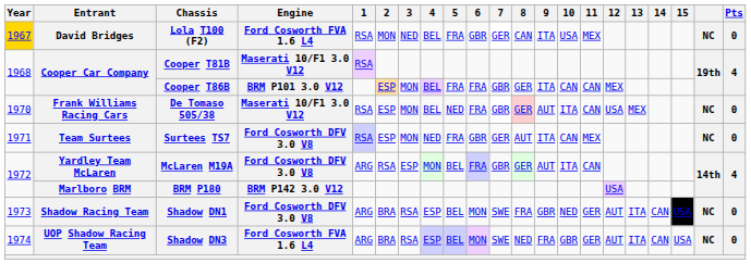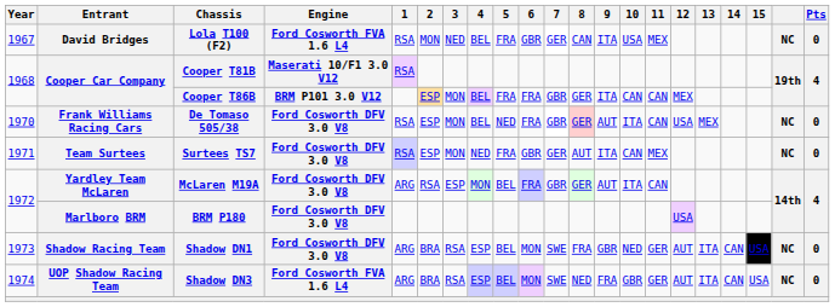Lola T100 (F2) | Year: gold background -> no background
De Tomaso 505/38 | Engine: Maserati 10/F1 3.0 V12 -> Ford Cosworth DFV 3.0 V8
BRM P180 | Engine: BRM P142 3.0 V12 -> Ford Cosworth DFV 3.0 V8
